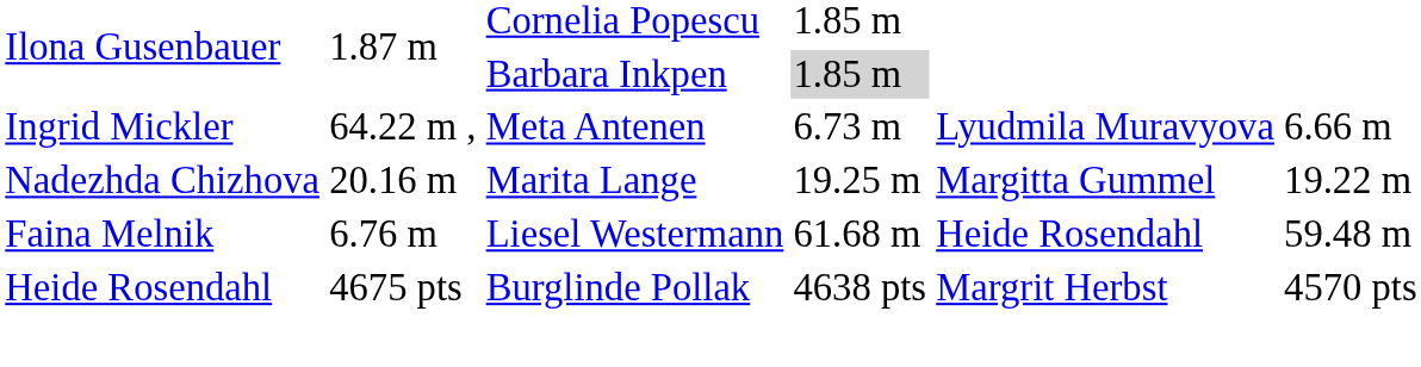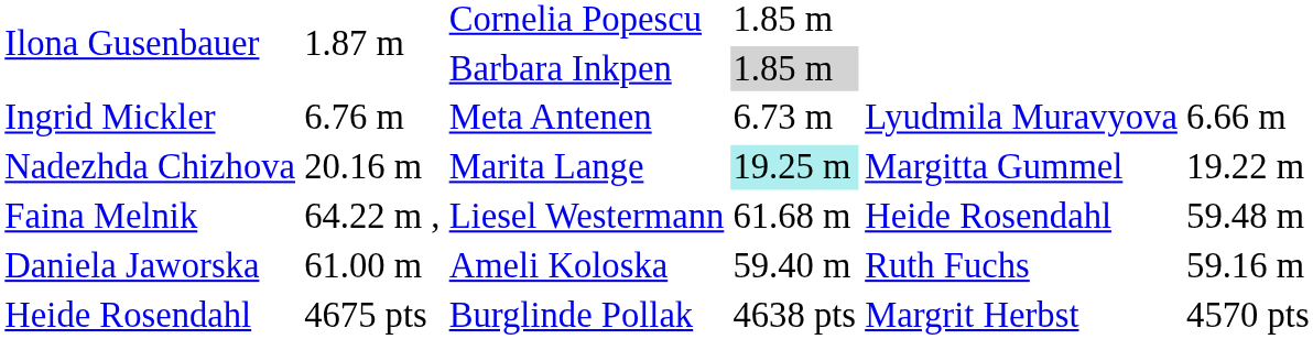Ingrid Mickler | column 3: 64.22 m , -> 6.76 m
Nadezhda Chizhova | column 5: no background -> paleturquoise background
Faina Melnik | column 3: 6.76 m -> 64.22 m ,
+ row: Daniela Jaworska | 61.00 m | Ameli Koloska | 59.40 m | Ruth Fuchs | 59.16 m
